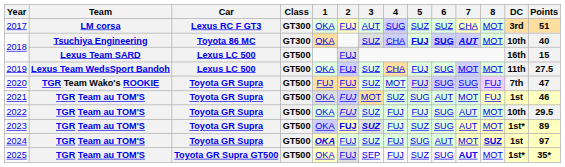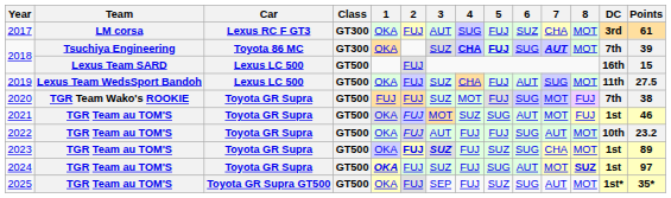2017 | 5: SUZ -> FUJ
2017 | Points: 51 -> 61
2018 / Tsuchiya Engineering | 4: normal -> bold
2018 / Tsuchiya Engineering | 6: bold -> normal
2018 / Tsuchiya Engineering | DC: 10th -> 7th
2018 / Tsuchiya Engineering | Points: 40 -> 39
2019 | 6: SUG -> AUT
2019 | 7: MOT -> SUG
2020 | 7: SUG -> MOT
2020 | Points: 47 -> 38
2022 | 3: SUZ -> AUT
2022 | Points: 29.5 -> 23.2
2023 | 7: AUT -> CHA
2023 | DC: 1st* -> 1st
2025 | 7: bold -> normal
